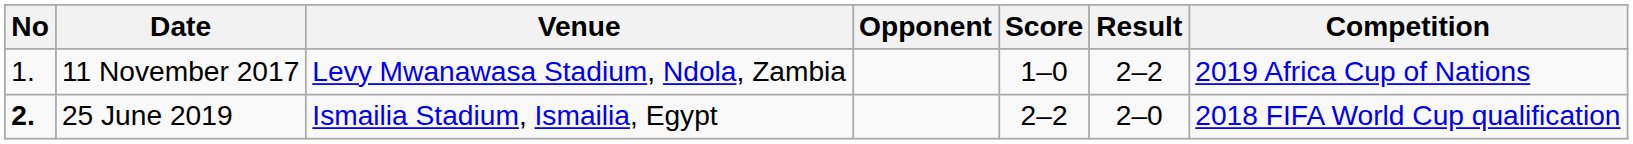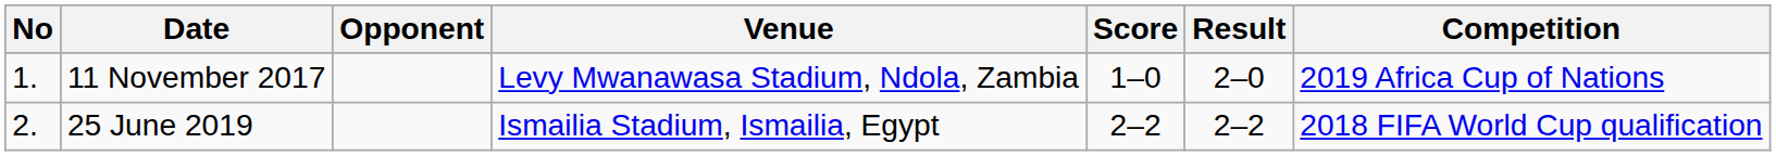columns swapped: Venue <-> Opponent
11 November 2017 | Result: 2–2 -> 2–0
25 June 2019 | No: bold -> normal
25 June 2019 | Result: 2–0 -> 2–2
